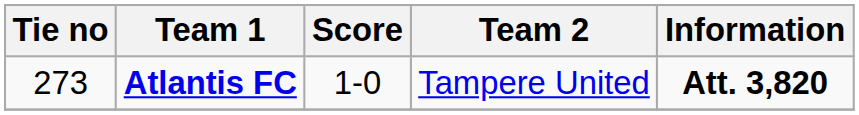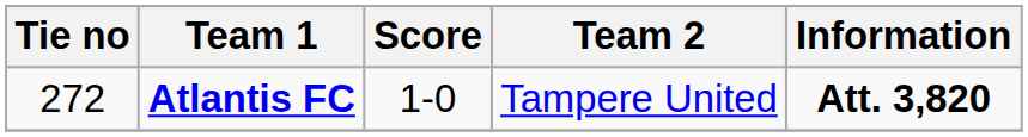Atlantis FC | Tie no: 273 -> 272
